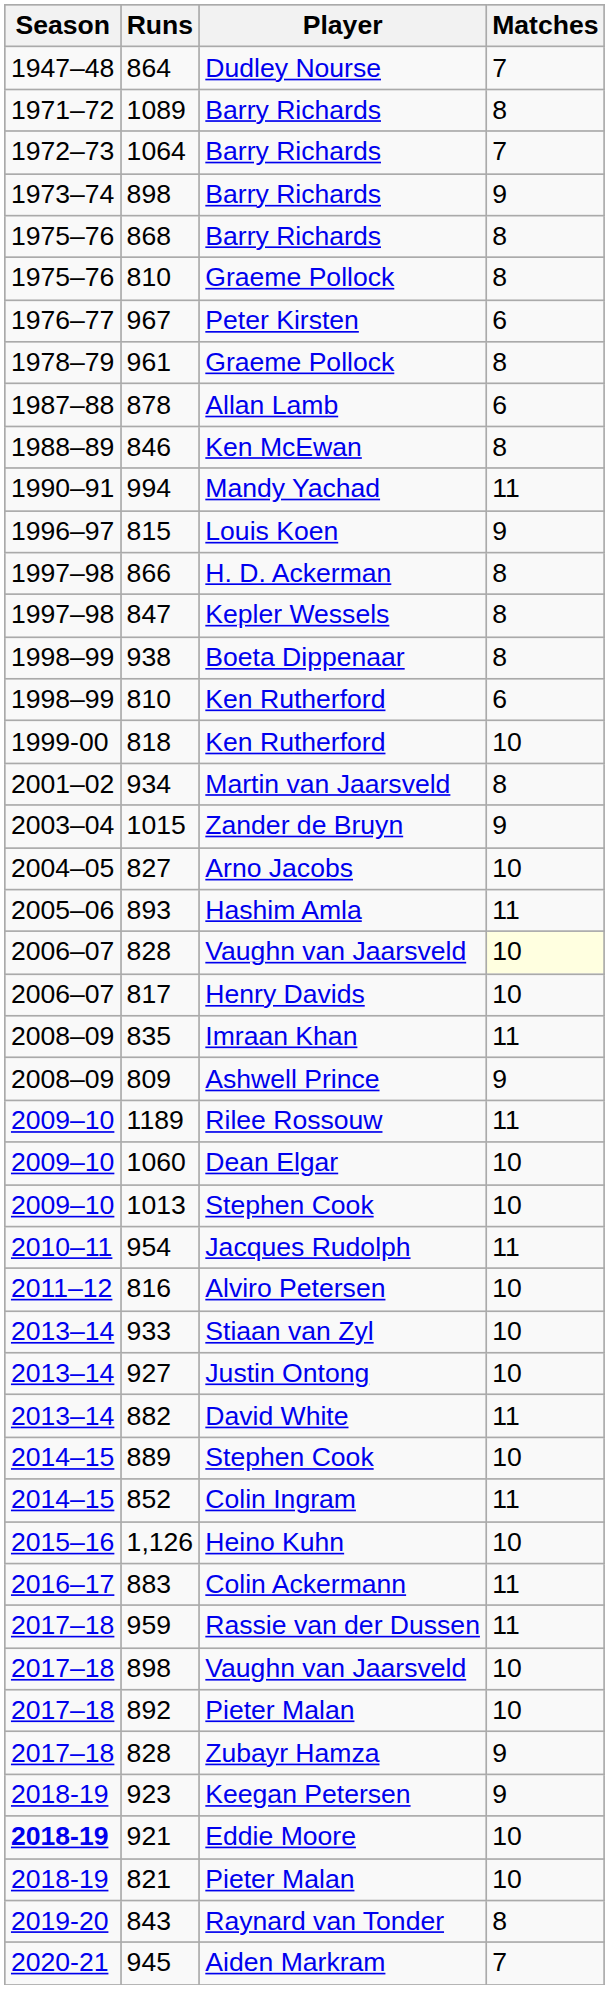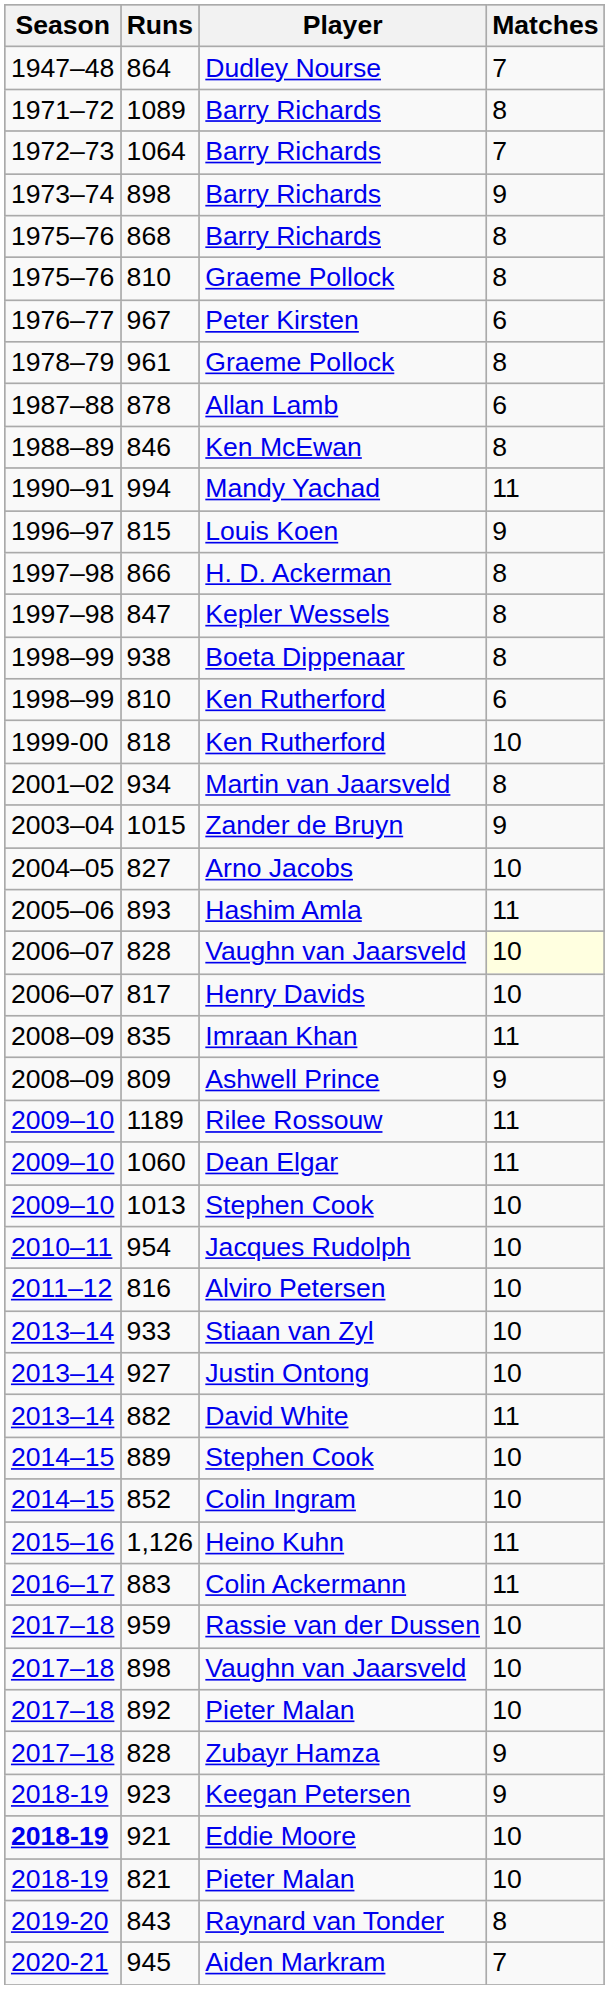1060 | Matches: 10 -> 11
954 | Matches: 11 -> 10
852 | Matches: 11 -> 10
1,126 | Matches: 10 -> 11
959 | Matches: 11 -> 10
